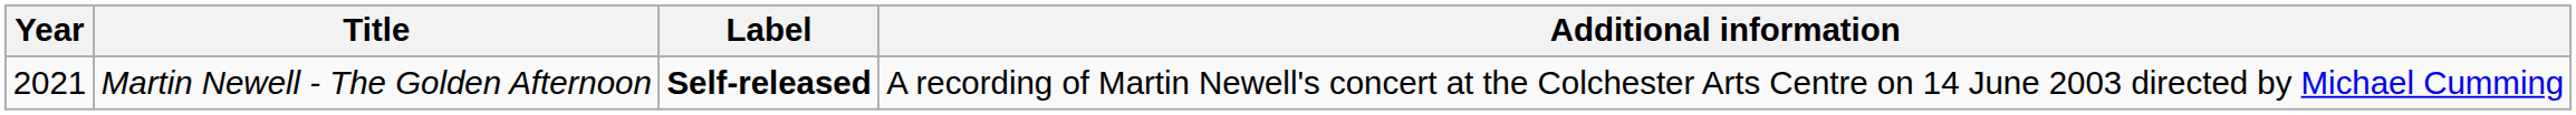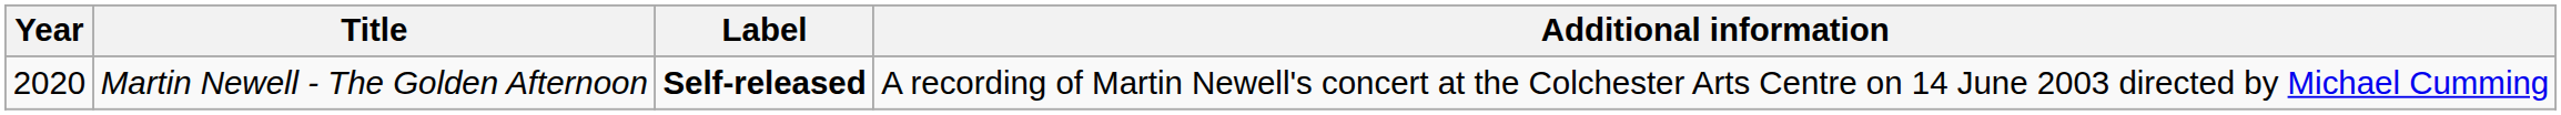Martin Newell - The Golden Afternoon | Year: 2021 -> 2020
